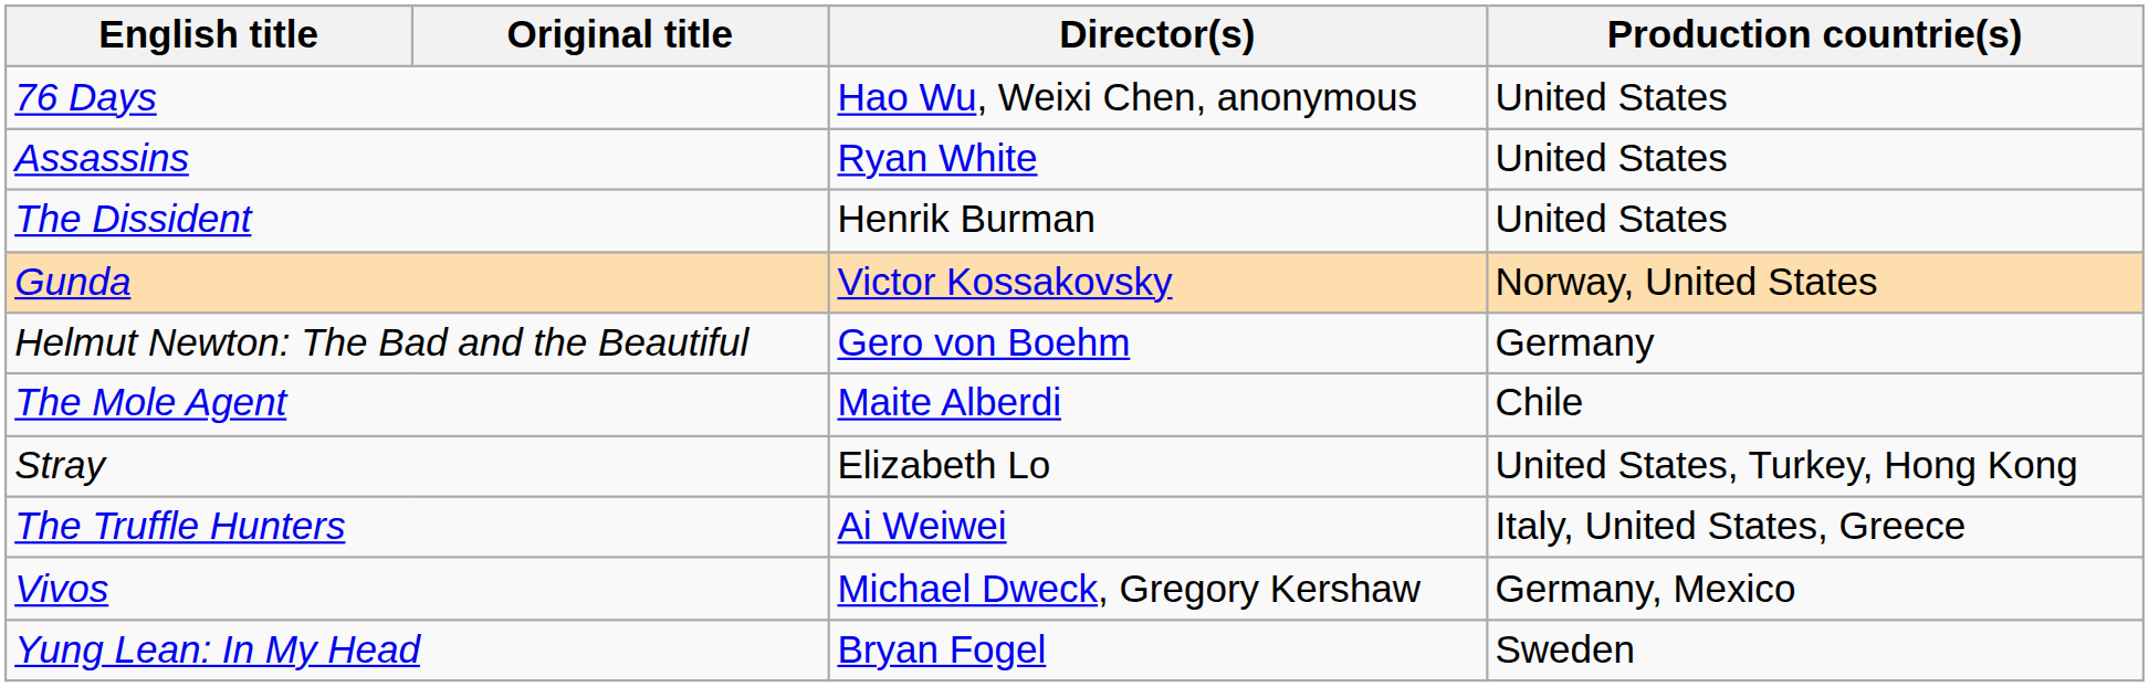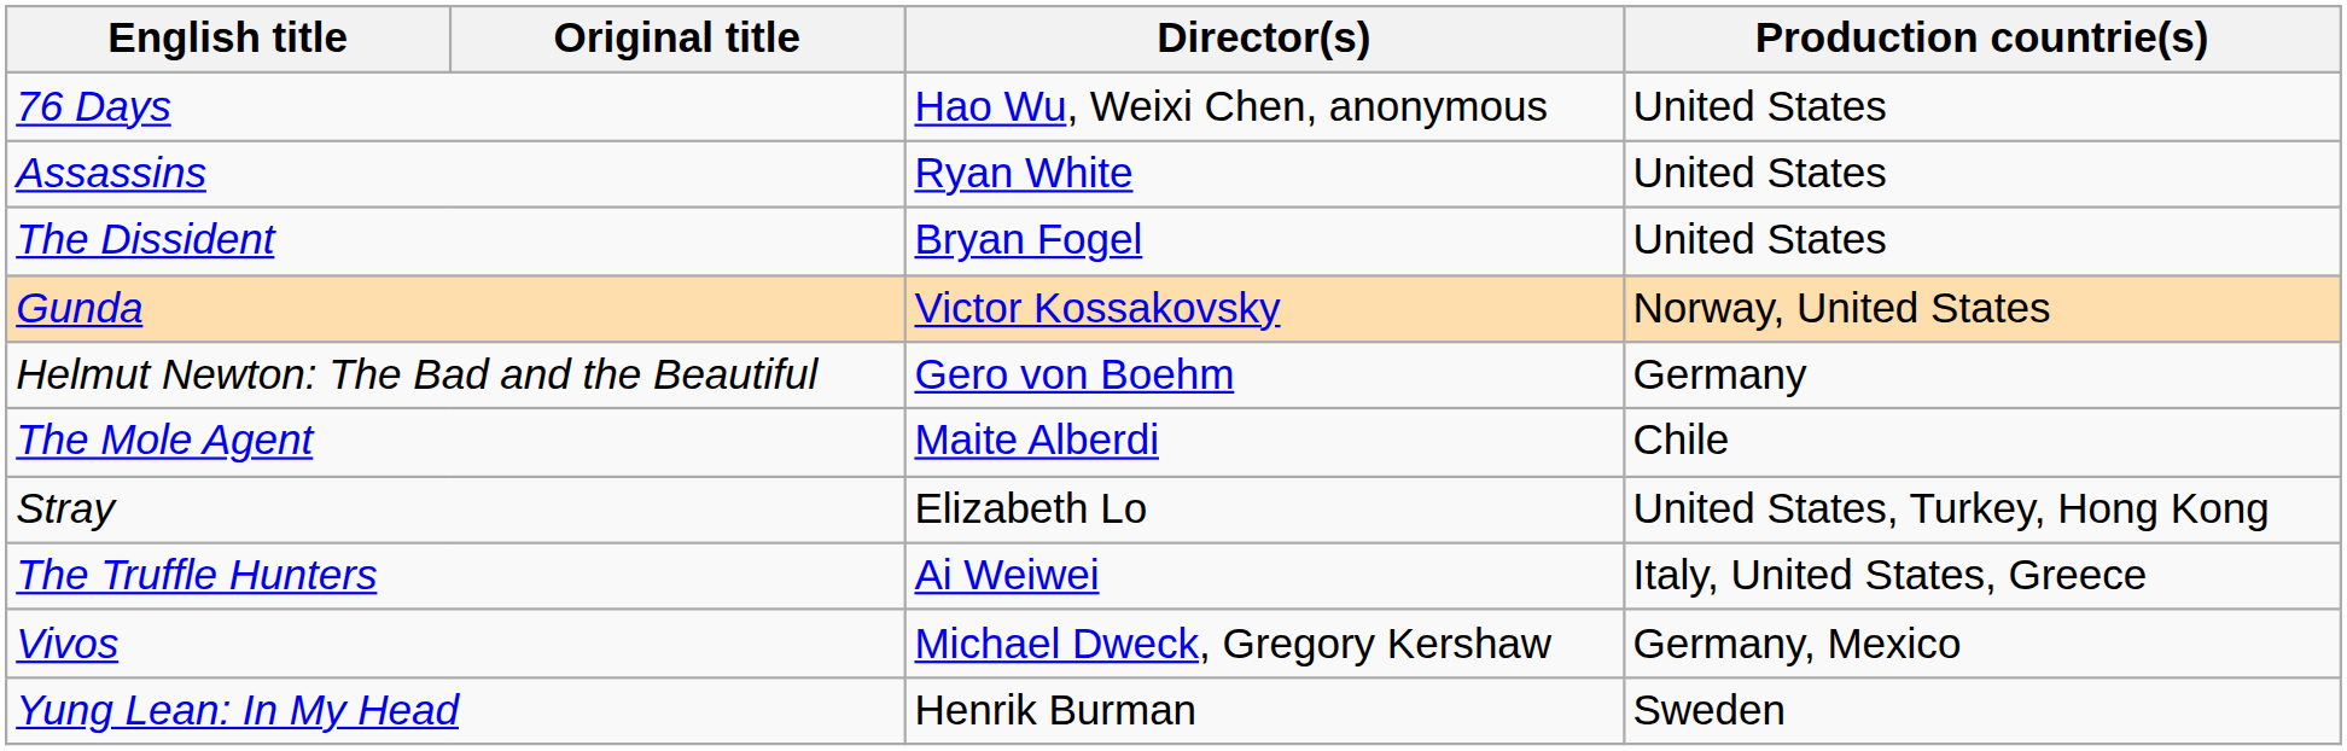The Dissident | Director(s): Henrik Burman -> Bryan Fogel
Yung Lean: In My Head | Director(s): Bryan Fogel -> Henrik Burman
